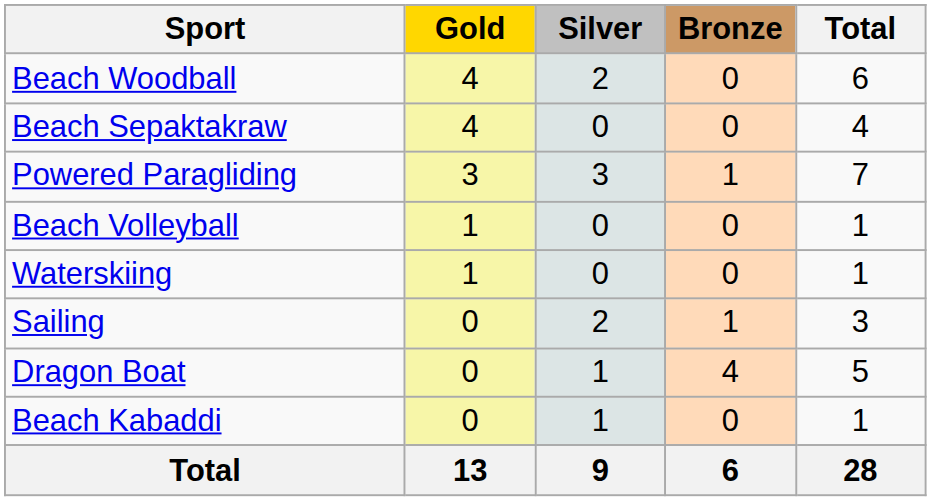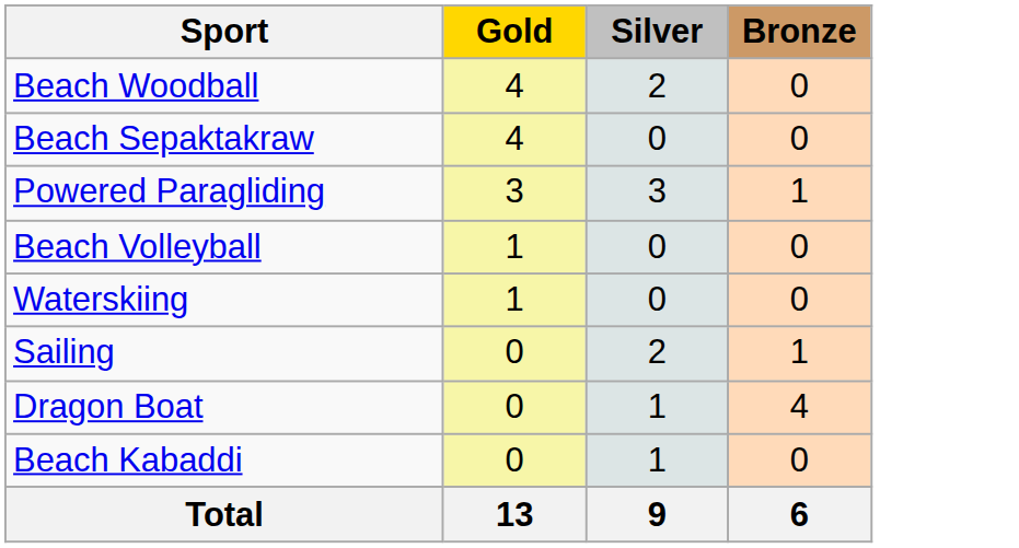- column: Total | 6 | 4 | 7 | 1 | 1 | 3 | 5 | 1 | 28
